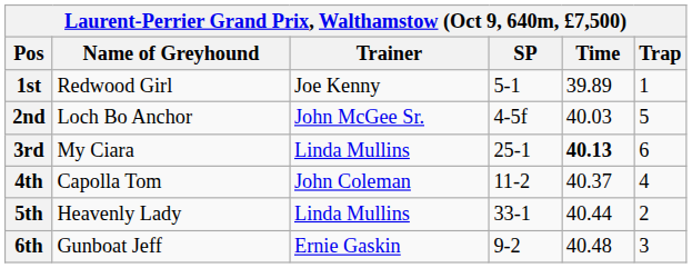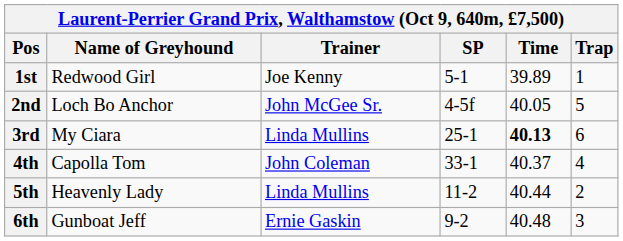2nd | Time: 40.03 -> 40.05
4th | SP: 11-2 -> 33-1
5th | SP: 33-1 -> 11-2
